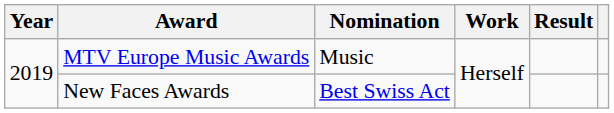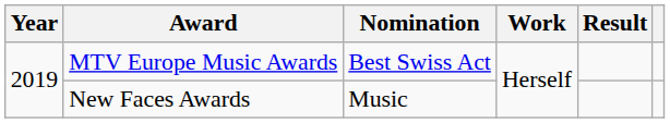MTV Europe Music Awards | Nomination: Music -> Best Swiss Act
New Faces Awards | Nomination: Best Swiss Act -> Music
